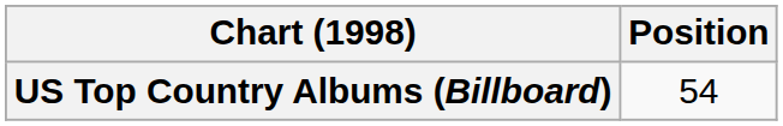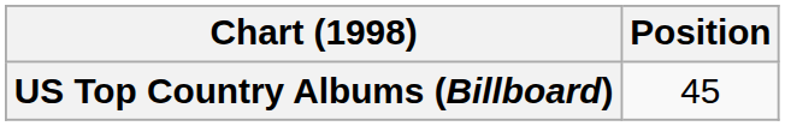US Top Country Albums (Billboard) | Position: 54 -> 45
